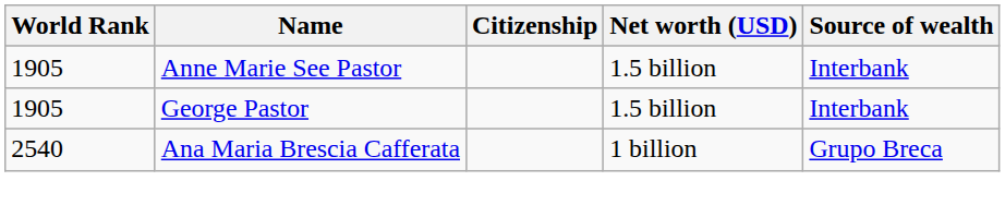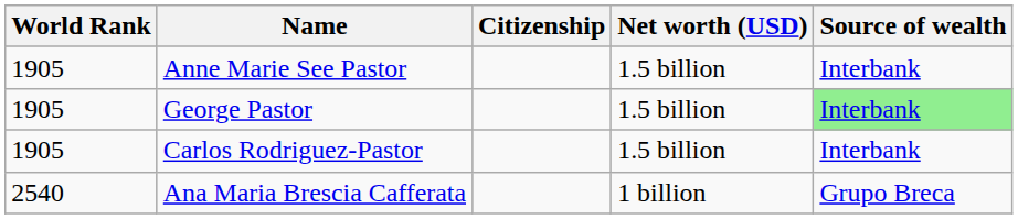George Pastor | Source of wealth: no background -> lightgreen background
+ row: 1905 | Carlos Rodriguez-Pastor | 1.5 billion | Interbank
